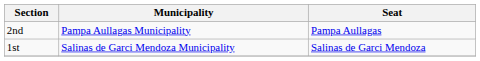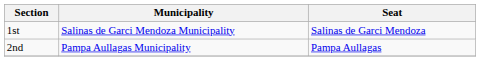rows swapped: 1st <-> 2nd
